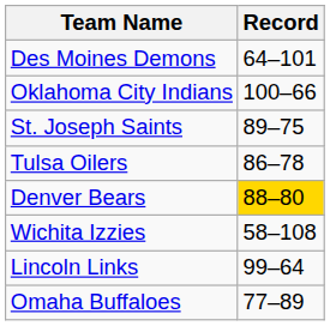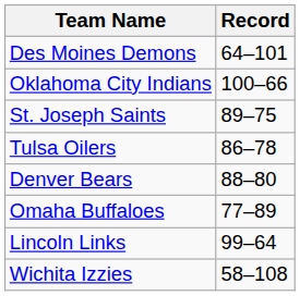Denver Bears | Record: gold background -> no background
rows swapped: Omaha Buffaloes <-> Wichita Izzies
